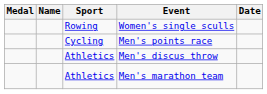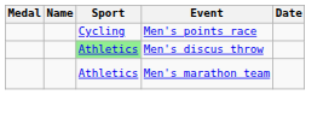- row: Rowing | Women's single sculls
Men's discus throw | Sport: no background -> lightgreen background
